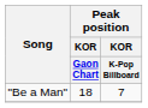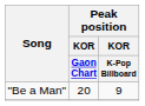"Be a Man" | Peak position / KOR / Gaon Chart: 18 -> 20
"Be a Man" | Peak position / KOR / K-Pop Billboard: 7 -> 9
